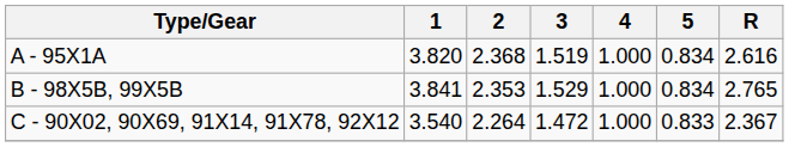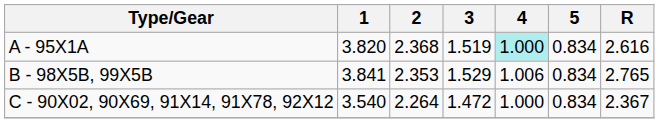A - 95X1A | 4: no background -> paleturquoise background
B - 98X5B, 99X5B | 4: 1.000 -> 1.006
C - 90X02, 90X69, 91X14, 91X78, 92X12 | 5: 0.833 -> 0.834
